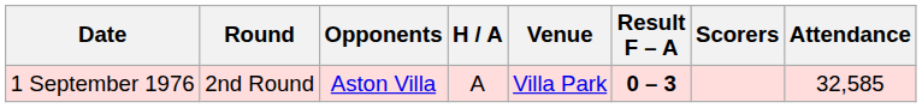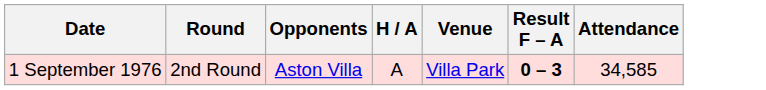- column: Scorers
1 September 1976 | Attendance: 32,585 -> 34,585
